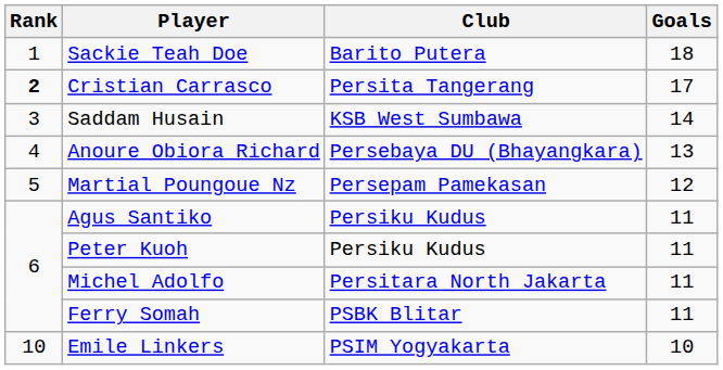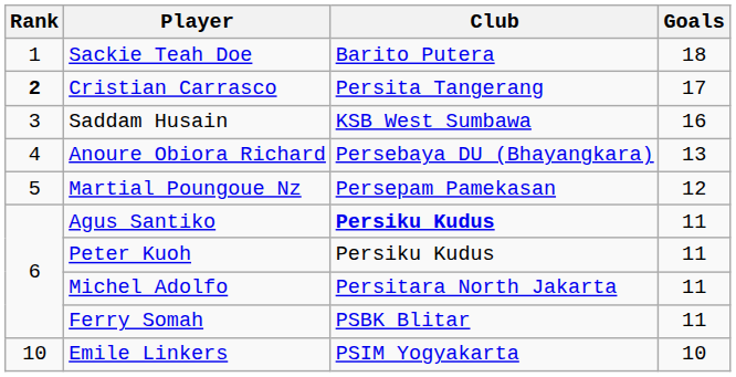Saddam Husain | Goals: 14 -> 16
Agus Santiko | Club: normal -> bold
